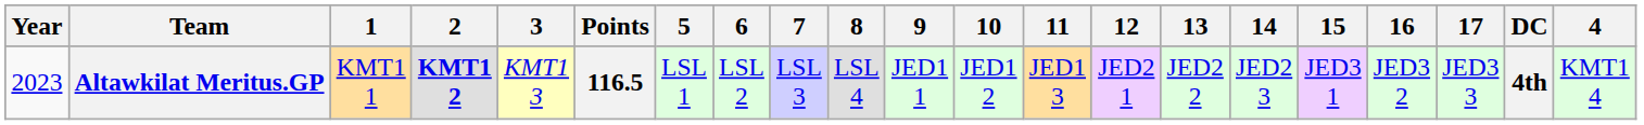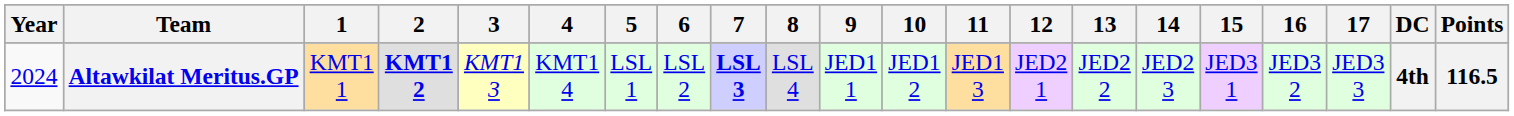columns swapped: 4 <-> Points
Altawkilat Meritus.GP | Year: 2023 -> 2024
Altawkilat Meritus.GP | 7: normal -> bold
